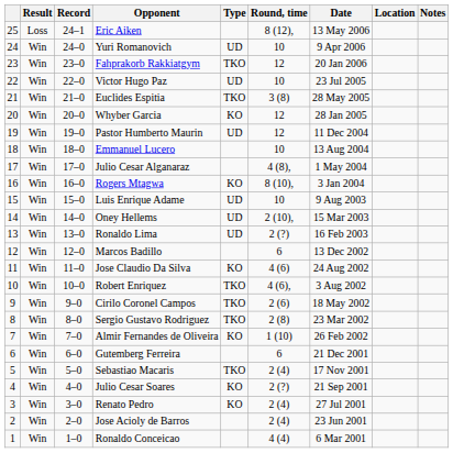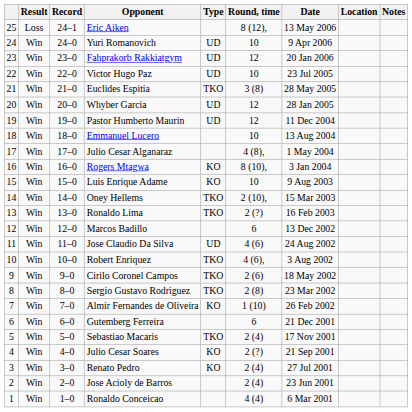Fahprakorb Rakkiatgym | Type: TKO -> UD
Whyber Garcia | Type: KO -> UD
Luis Enrique Adame | Type: UD -> KO
Oney Hellems | Type: UD -> TKO
Ronaldo Lima | Type: UD -> TKO
Jose Claudio Da Silva | Type: KO -> UD
